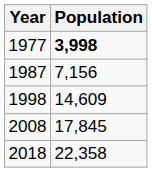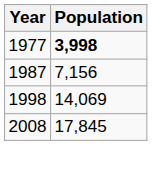1998 | Population: 14,609 -> 14,069
- row: 2018 | 22,358
